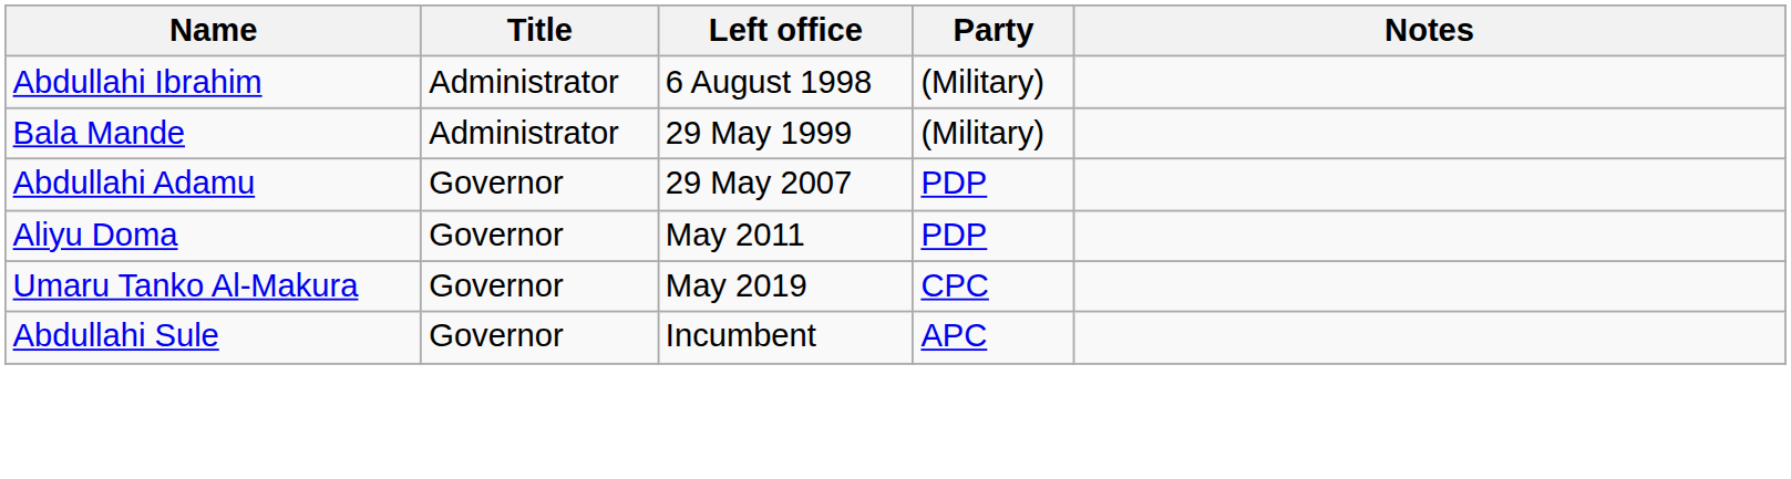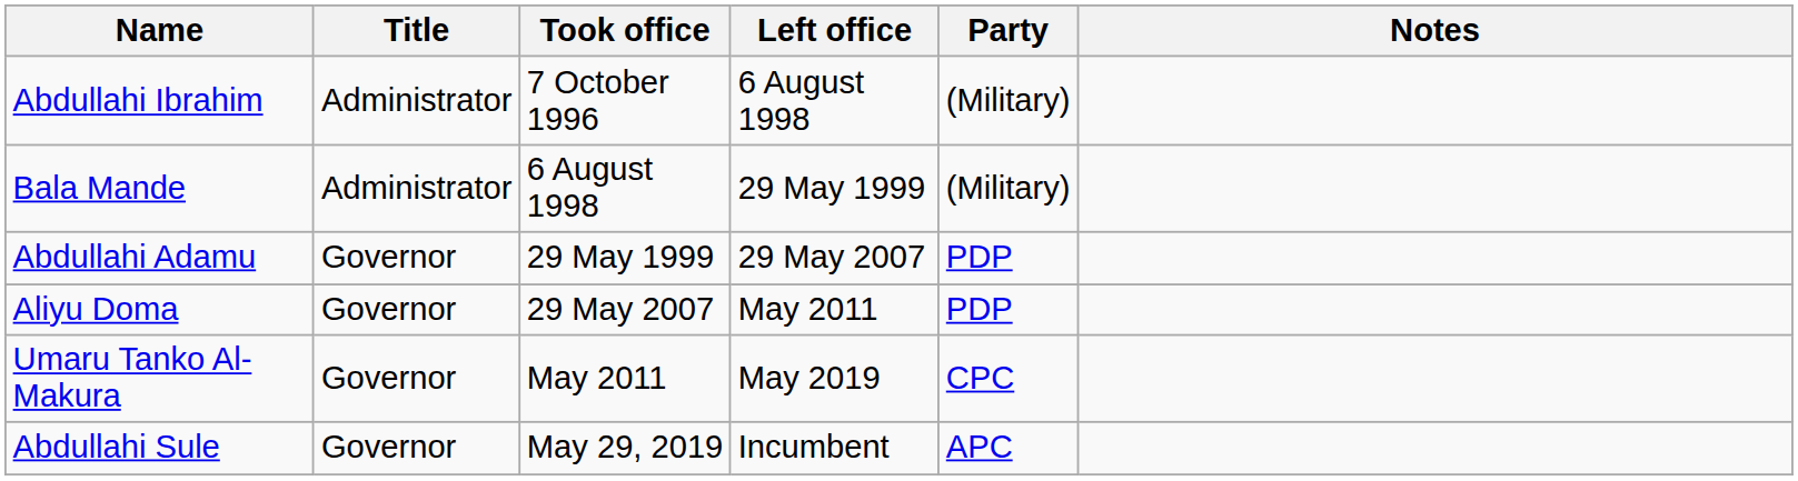+ column: Took office | 7 October 1996 | 6 August 1998 | 29 May 1999 | 29 May 2007 | May 2011 | May 29, 2019
